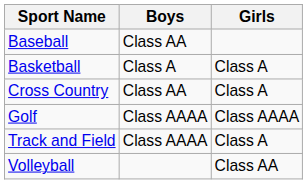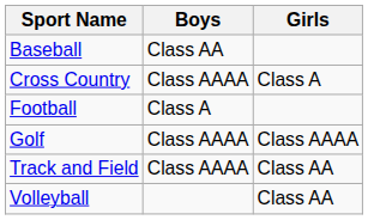- row: Basketball | Class A | Class A
Cross Country | Boys: Class AA -> Class AAAA
+ row: Football | Class A
Track and Field | Girls: Class A -> Class AA
